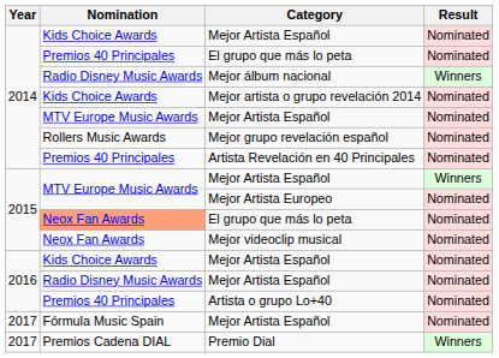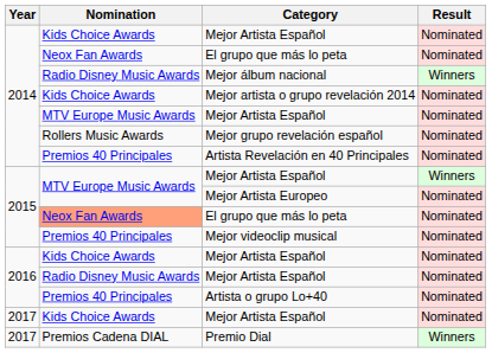2014 / El grupo que más lo peta | Nomination: Premios 40 Principales -> Neox Fan Awards
Mejor videoclip musical | Nomination: Neox Fan Awards -> Premios 40 Principales
2017 / Mejor Artista Español | Nomination: Fórmula Music Spain -> Kids Choice Awards
